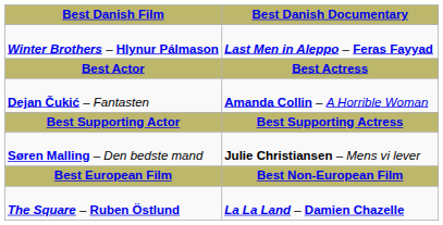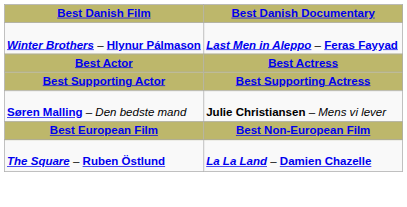- row: Dejan Čukić – Fantasten | Amanda Collin – A Horrible Woman
